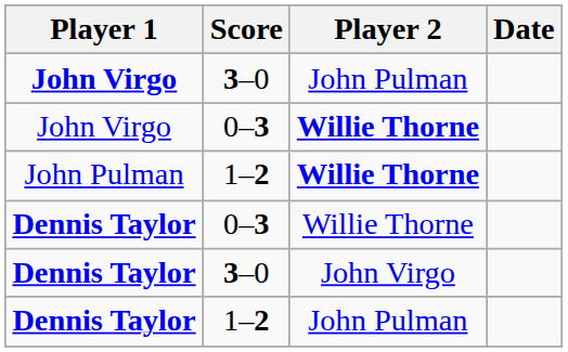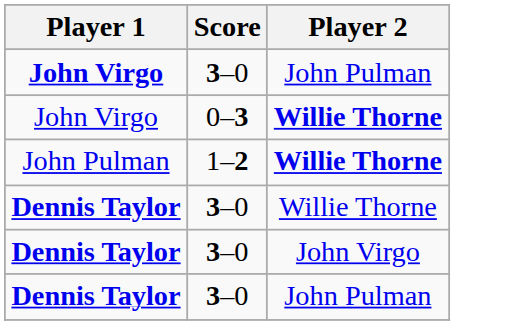- column: Date
Dennis Taylor / Willie Thorne | Score: 0–3 -> 3–0
Dennis Taylor / John Pulman | Score: 1–2 -> 3–0
